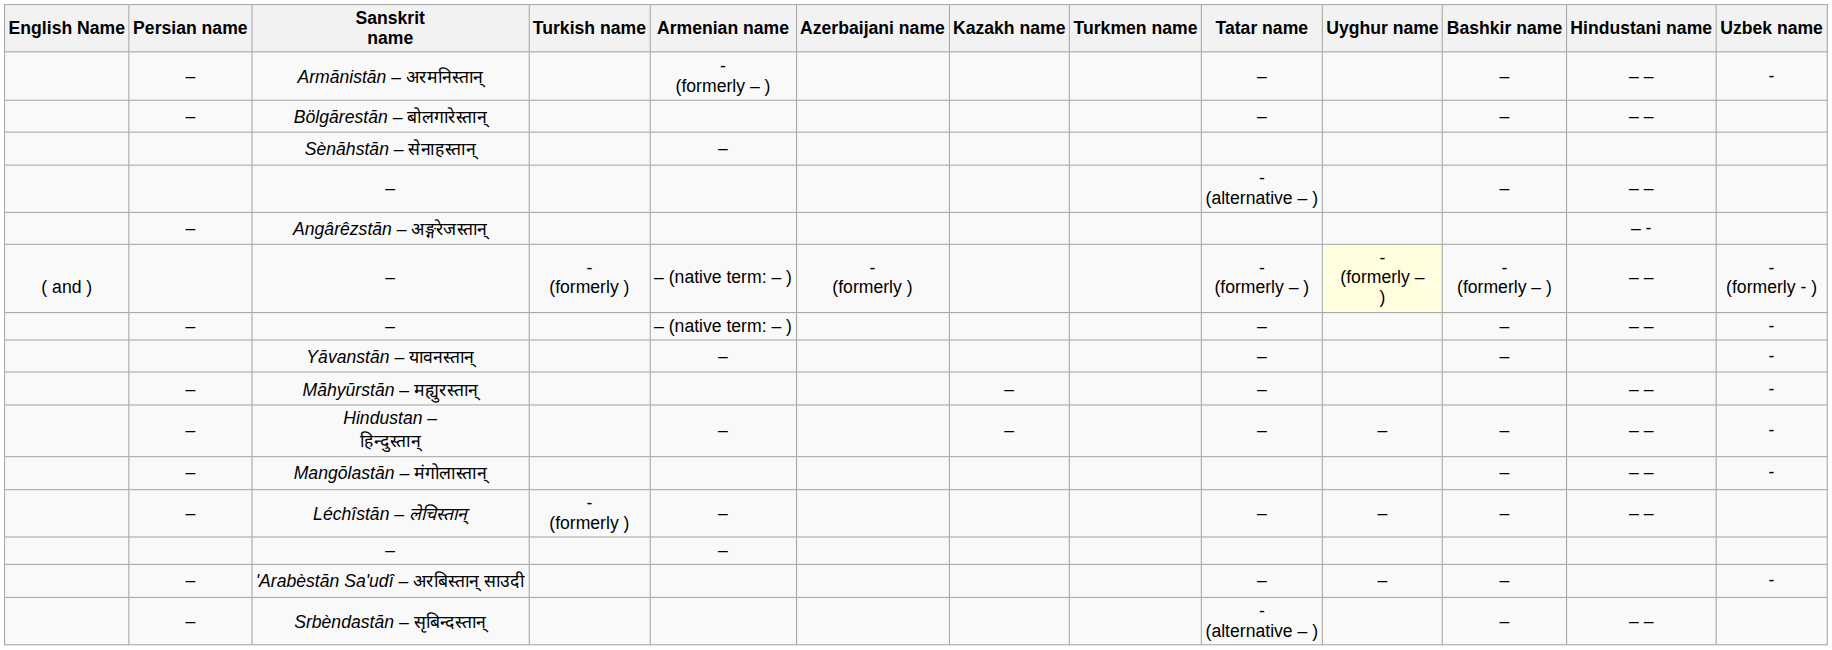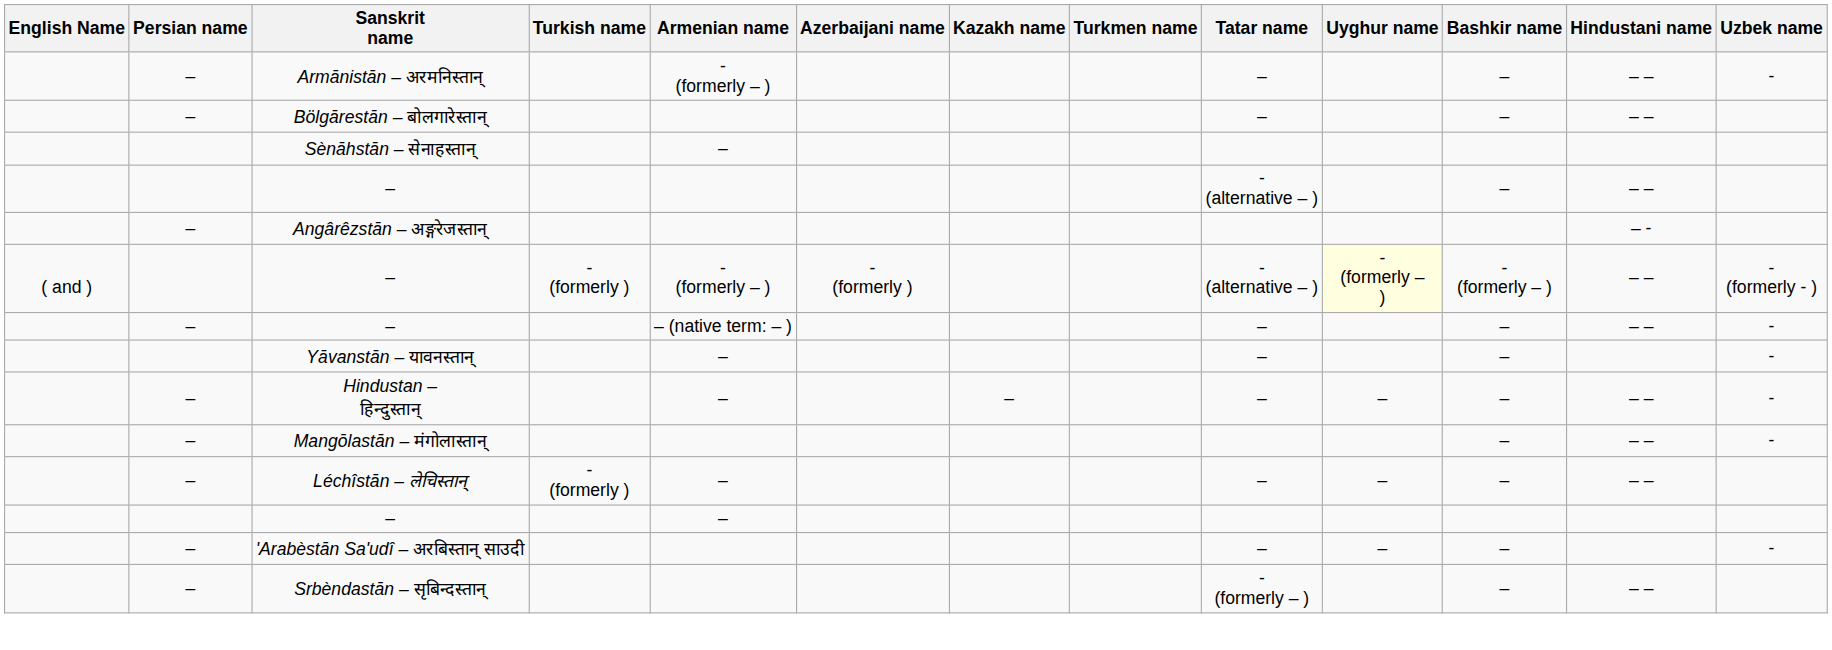( and ) / – | Armenian name: – (native term: – ) -> - (formerly – )
( and ) / – | Tatar name: - (formerly – ) -> - (alternative – )
- row: – | Māhyūrstān – मह्युरस्तान् | – | – | – – | -
Srbèndastān – सृबिन्दस्तान् | Tatar name: - (alternative – ) -> - (formerly – )
